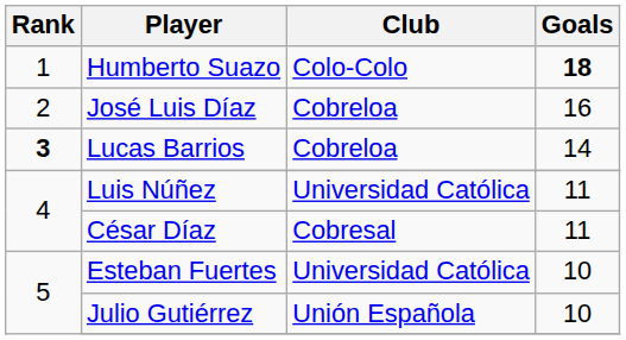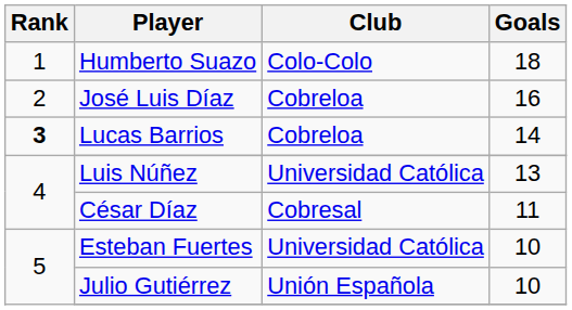Humberto Suazo | Goals: bold -> normal
Luis Núñez | Goals: 11 -> 13
